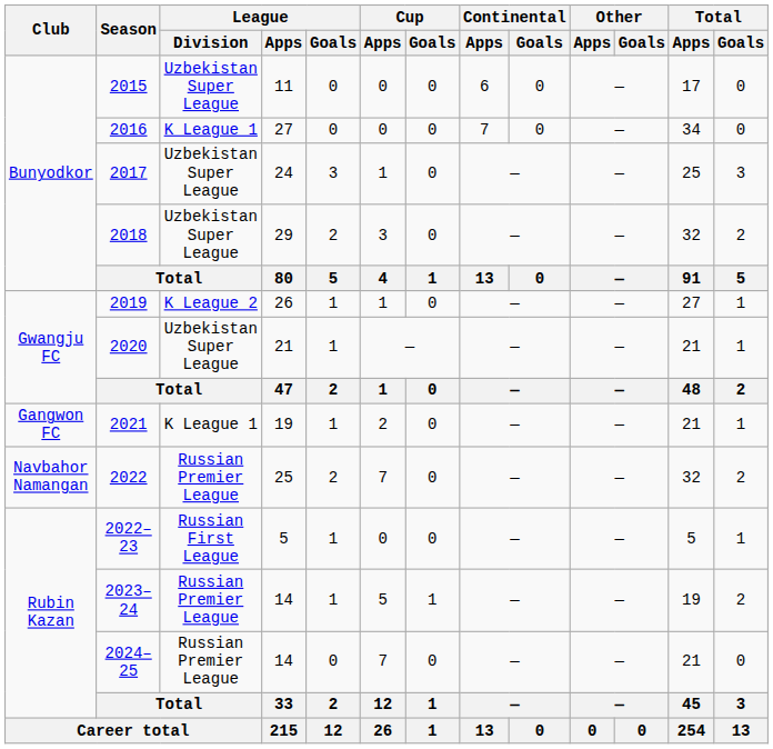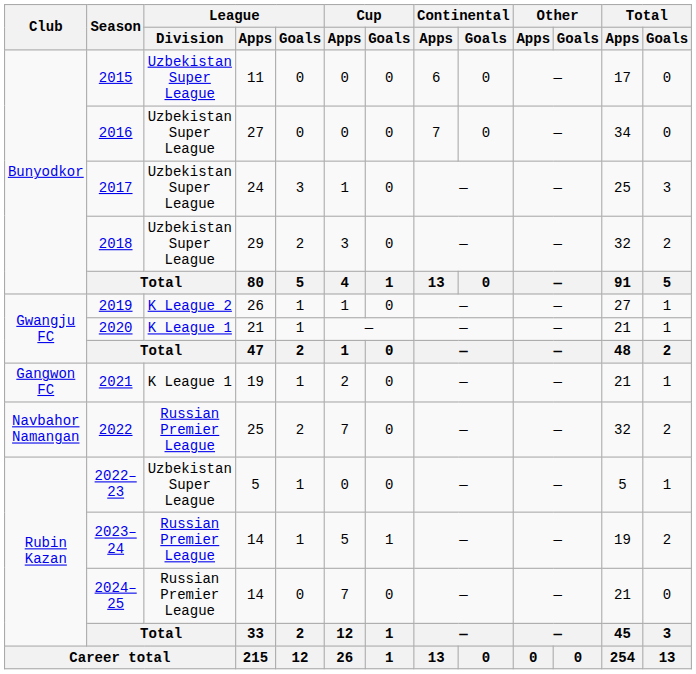2016 | League / Division: K League 1 -> Uzbekistan Super League
2020 | League / Division: Uzbekistan Super League -> K League 1
2022–23 | League / Division: Russian First League -> Uzbekistan Super League
